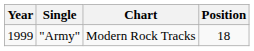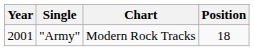"Army" | Year: 1999 -> 2001
